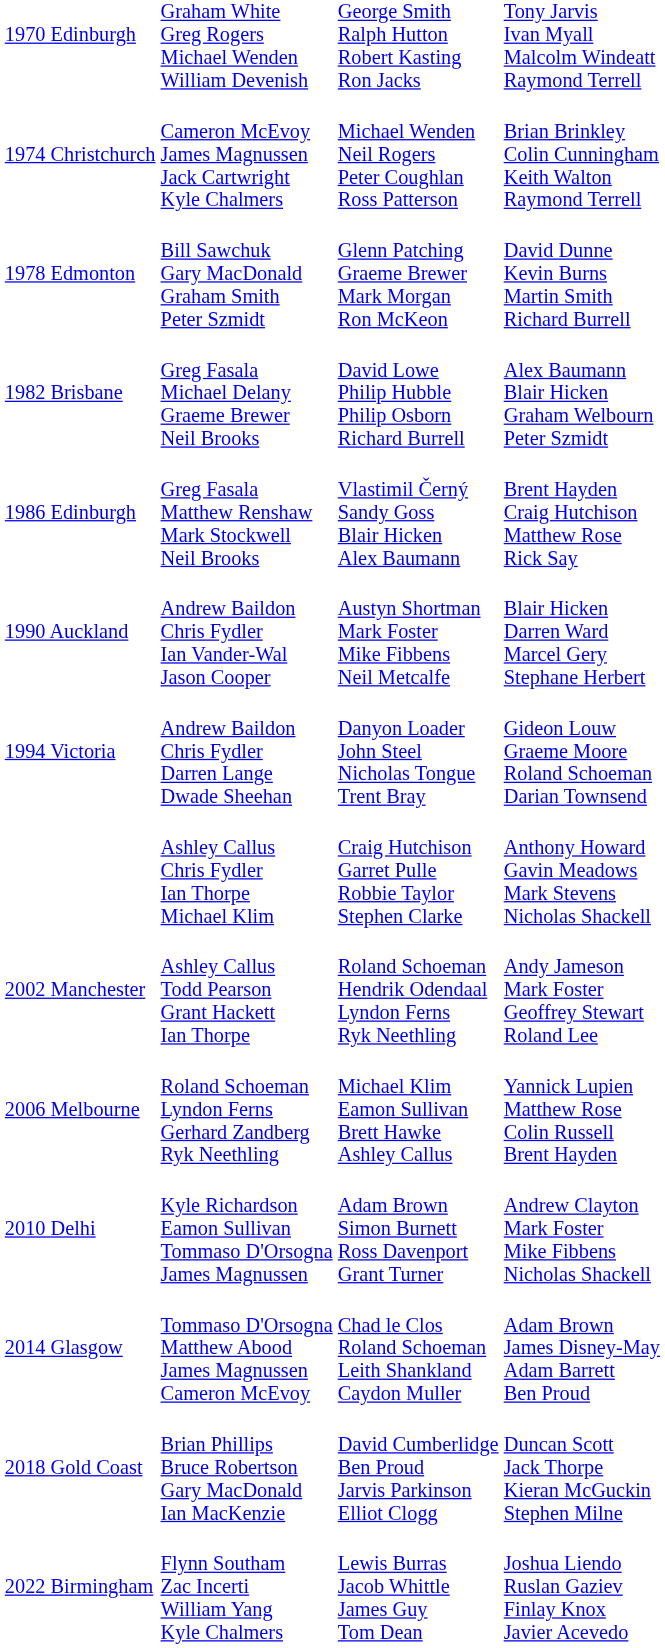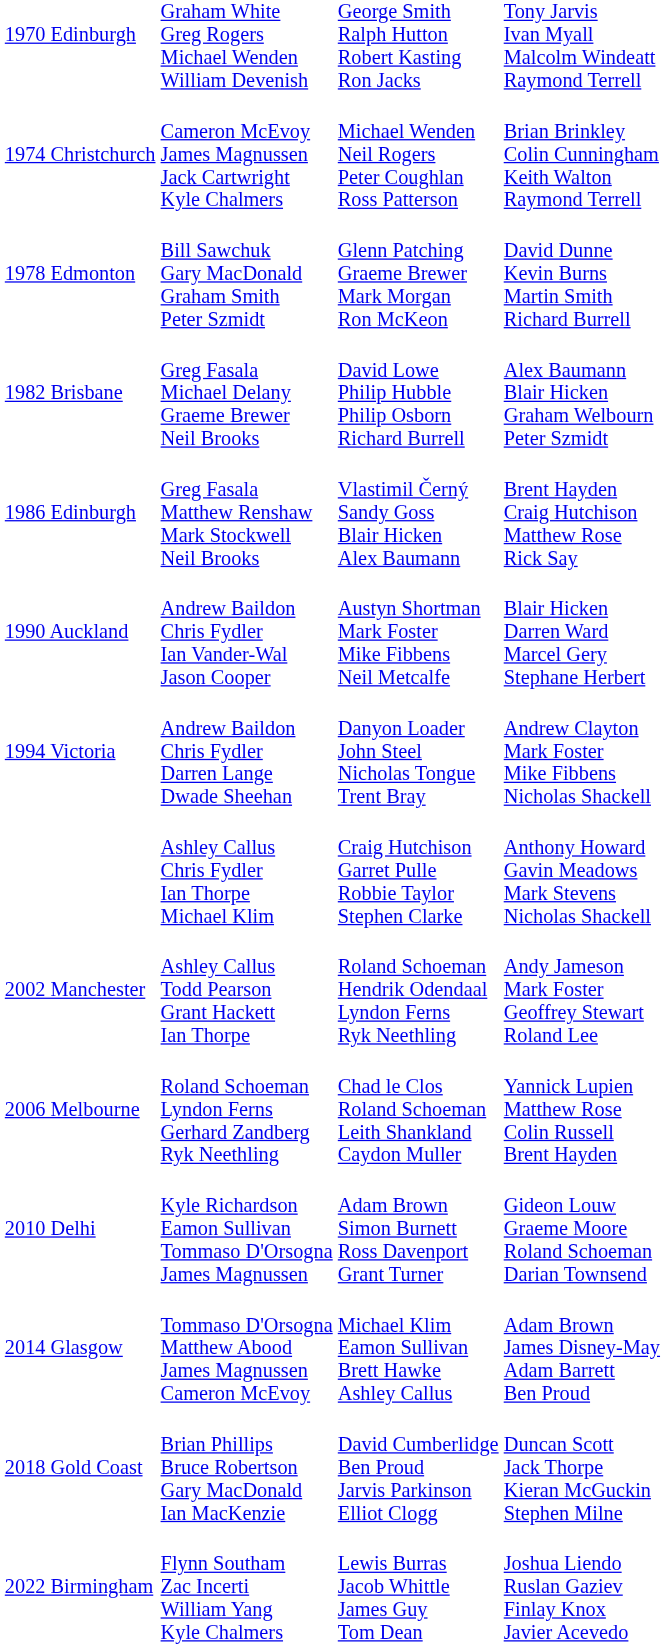1994 Victoria | column 4: Gideon Louw Graeme Moore Roland Schoeman Darian Townsend -> Andrew Clayton Mark Foster Mike Fibbens Nicholas Shackell
2006 Melbourne | column 3: Michael Klim Eamon Sullivan Brett Hawke Ashley Callus -> Chad le Clos Roland Schoeman Leith Shankland Caydon Muller
2010 Delhi | column 4: Andrew Clayton Mark Foster Mike Fibbens Nicholas Shackell -> Gideon Louw Graeme Moore Roland Schoeman Darian Townsend
2014 Glasgow | column 3: Chad le Clos Roland Schoeman Leith Shankland Caydon Muller -> Michael Klim Eamon Sullivan Brett Hawke Ashley Callus
